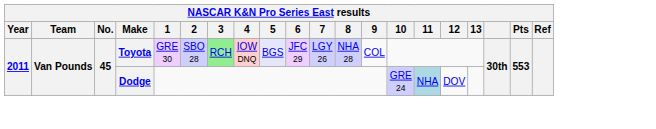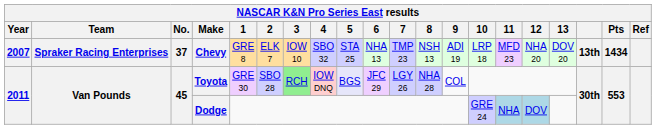+ row: 2007 | Spraker Racing Enterprises | 37 | Chevy | GRE 8 | ELK 7 | IOW 10 | SBO 32 | STA 25 | NHA 13 | TMP 23 | NSH 13 | ADI 19 | LRP 18 | MFD 23 | NHA 20 | DOV 20 | 13th | 1434
Dodge | 12: no background -> lightblue background
